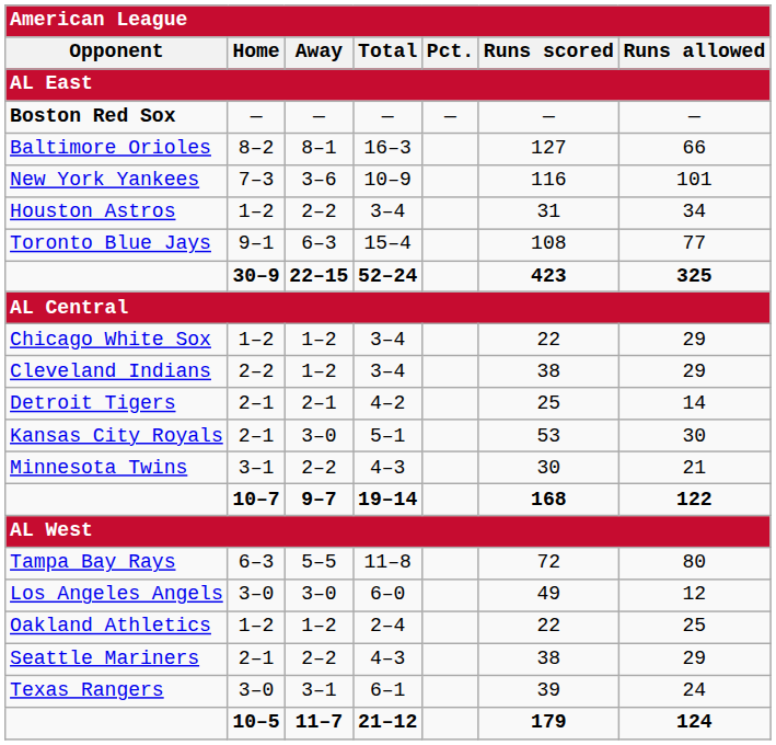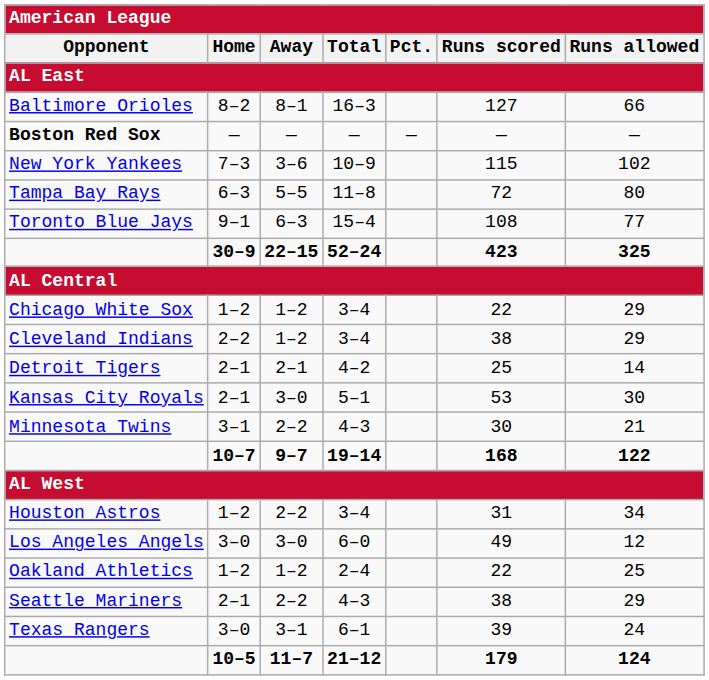rows swapped: Baltimore Orioles <-> Boston Red Sox
New York Yankees | Runs scored: 116 -> 115
New York Yankees | Runs allowed: 101 -> 102
rows swapped: Tampa Bay Rays <-> Houston Astros
